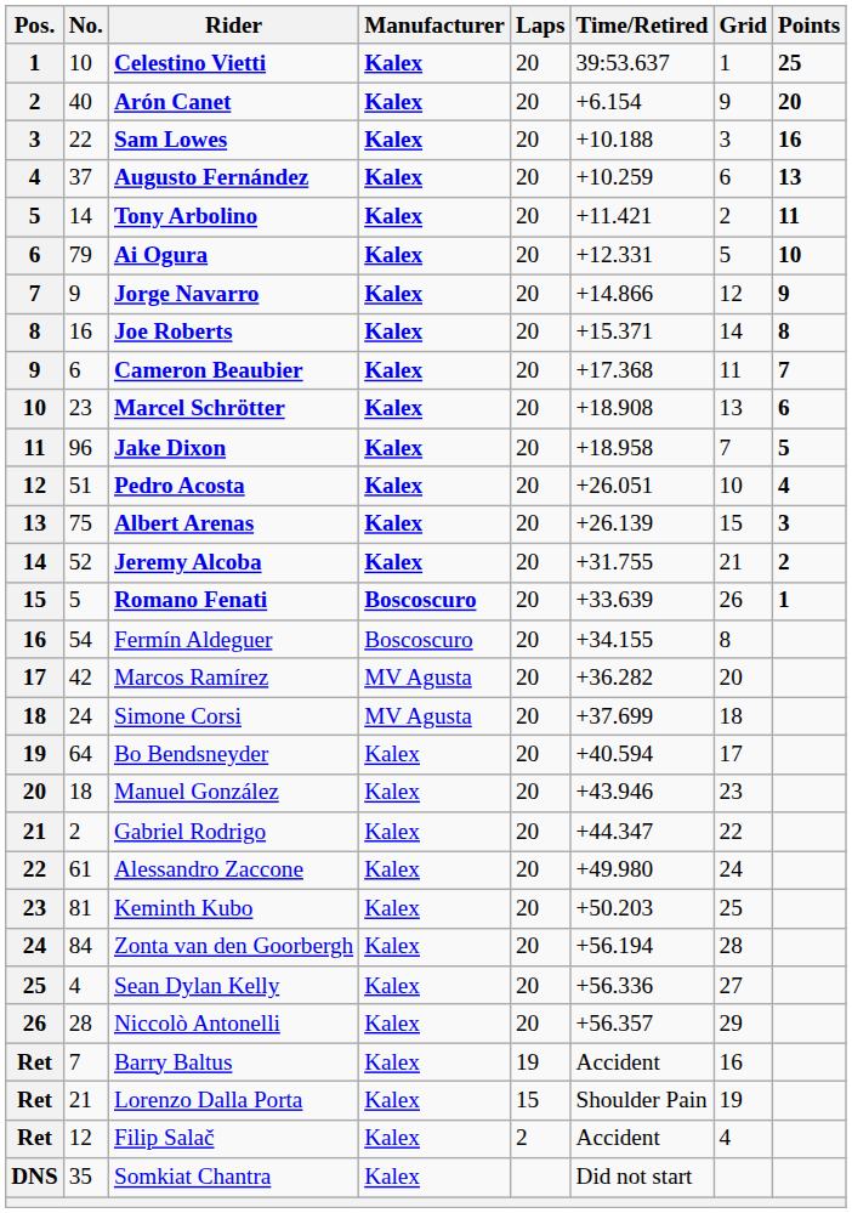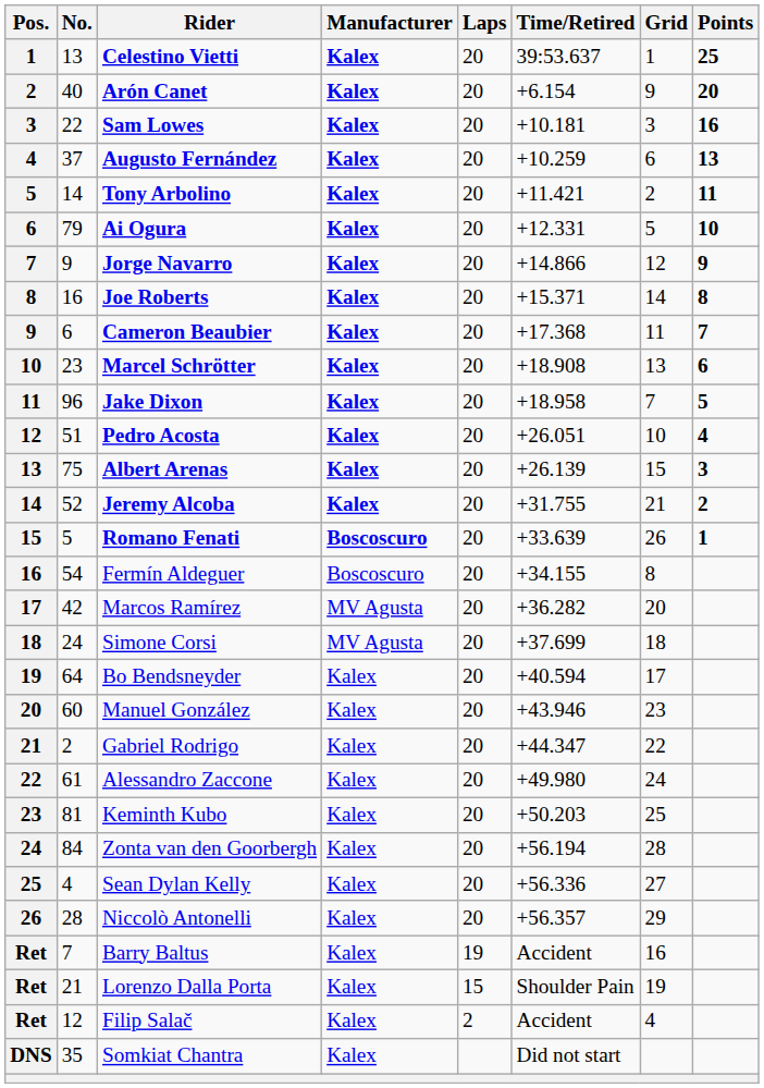Celestino Vietti | No.: 10 -> 13
Sam Lowes | Time/Retired: +10.188 -> +10.181
Manuel González | No.: 18 -> 60
